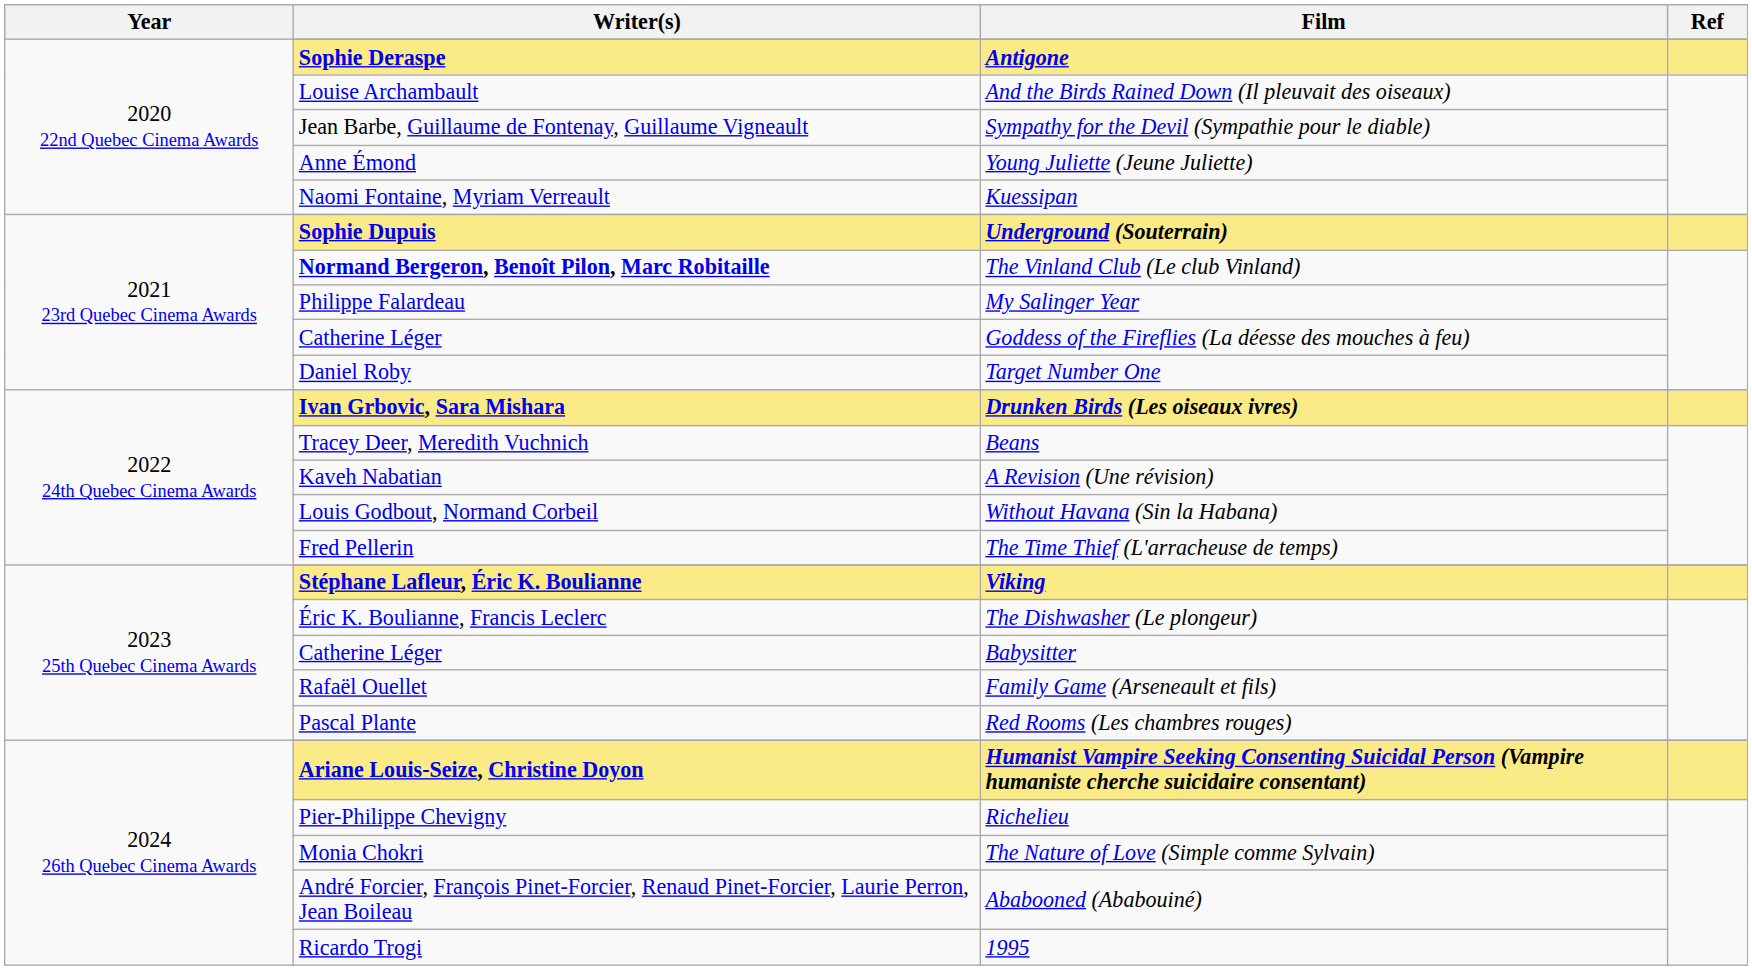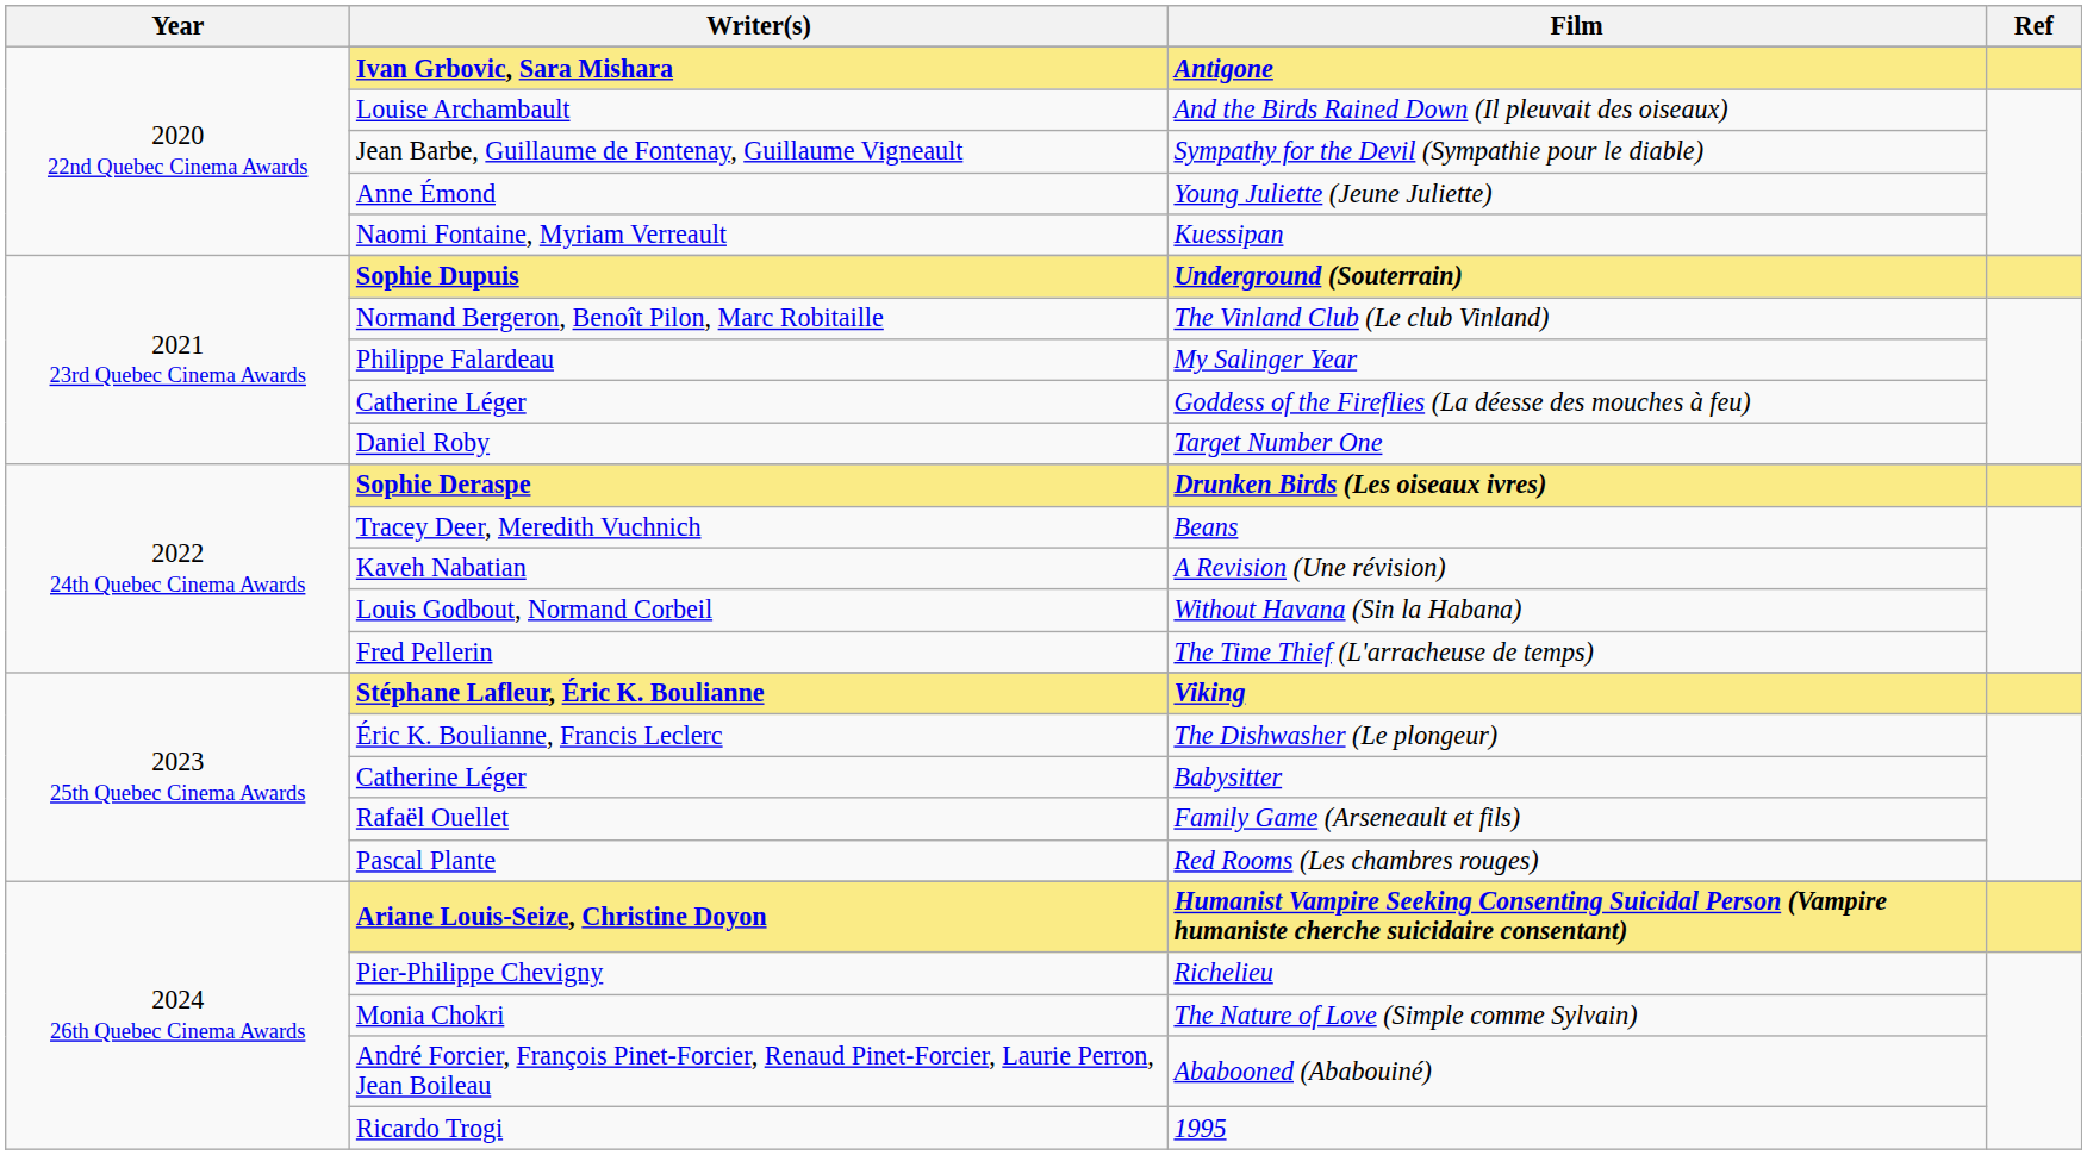Antigone | Writer(s): Sophie Deraspe -> Ivan Grbovic, Sara Mishara
The Vinland Club (Le club Vinland) | Writer(s): bold -> normal
Drunken Birds (Les oiseaux ivres) | Writer(s): Ivan Grbovic, Sara Mishara -> Sophie Deraspe
